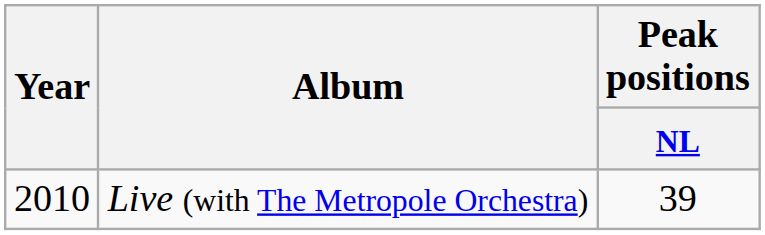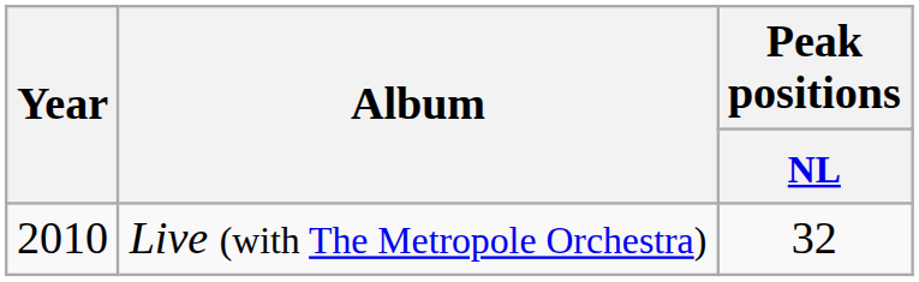Live (with The Metropole Orchestra) | Peak positions / NL: 39 -> 32
